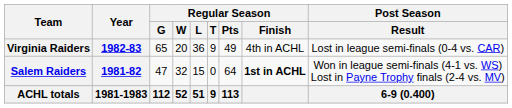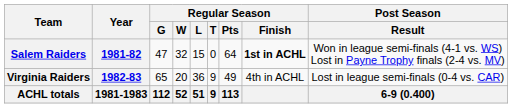rows swapped: Salem Raiders <-> Virginia Raiders
